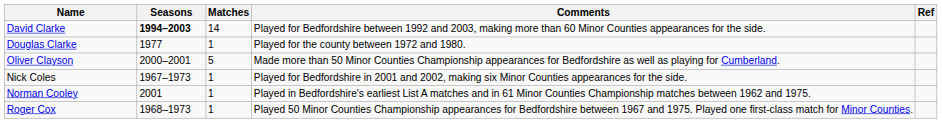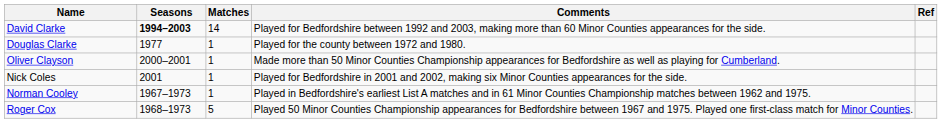Oliver Clayson | Matches: 5 -> 1
Nick Coles | Seasons: 1967–1973 -> 2001
Norman Cooley | Seasons: 2001 -> 1967–1973
Roger Cox | Matches: 1 -> 5
